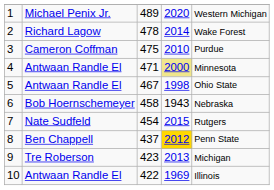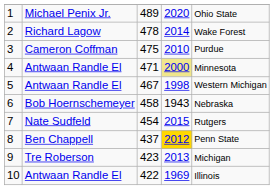1 | column 5: Western Michigan -> Ohio State
5 | column 5: Ohio State -> Western Michigan
